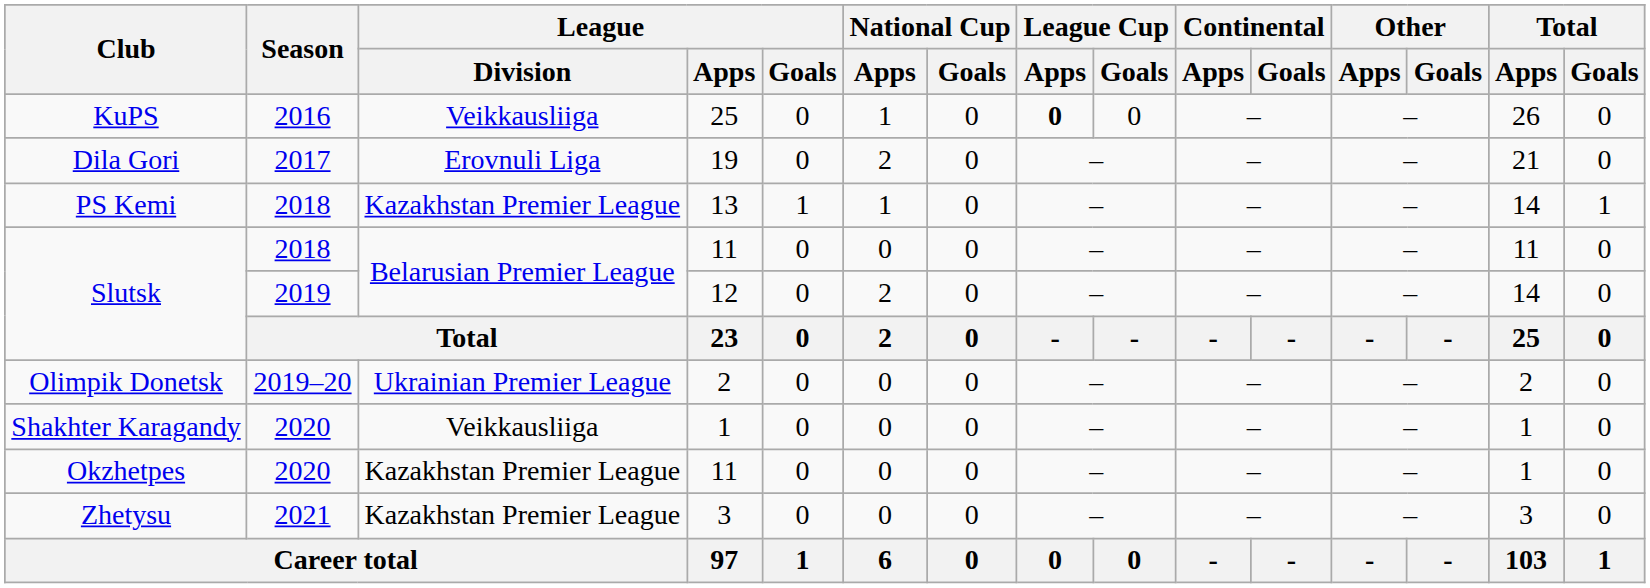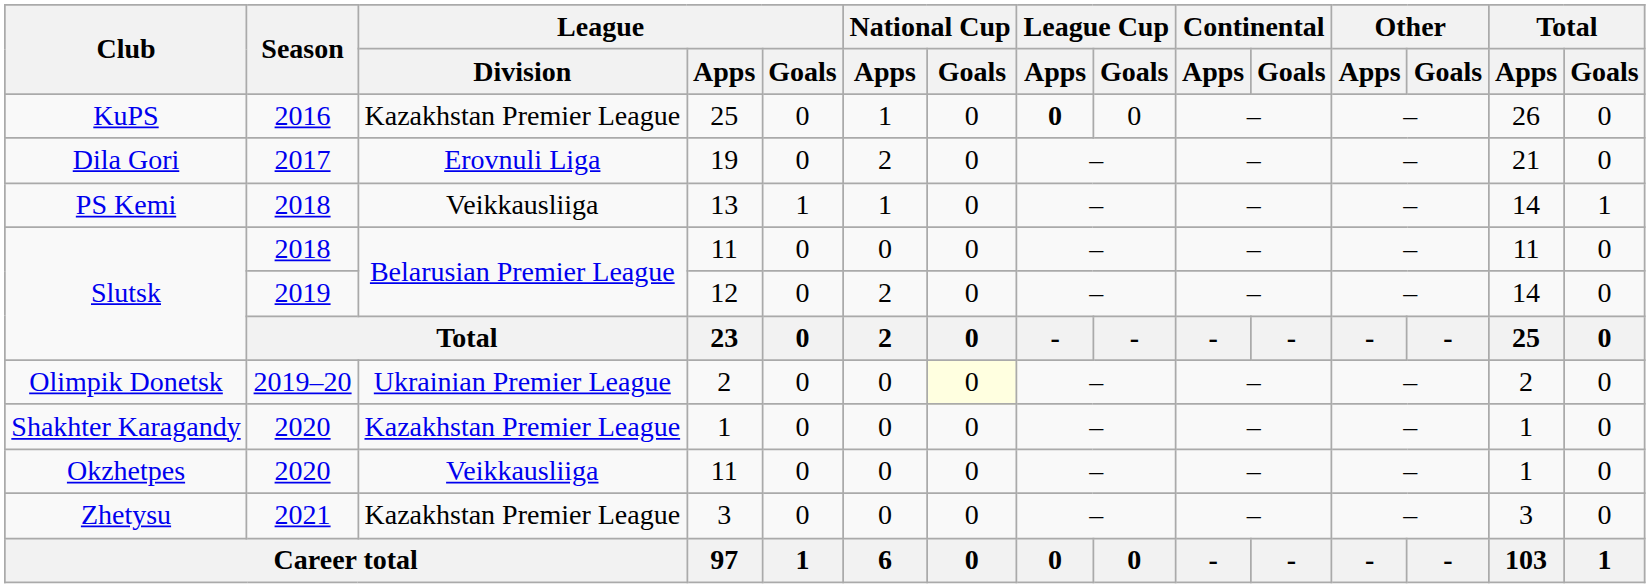KuPS | League / Division: Veikkausliiga -> Kazakhstan Premier League
PS Kemi | League / Division: Kazakhstan Premier League -> Veikkausliiga
Olimpik Donetsk | National Cup / Goals: no background -> lightyellow background
Shakhter Karagandy | League / Division: Veikkausliiga -> Kazakhstan Premier League
Okzhetpes | League / Division: Kazakhstan Premier League -> Veikkausliiga
